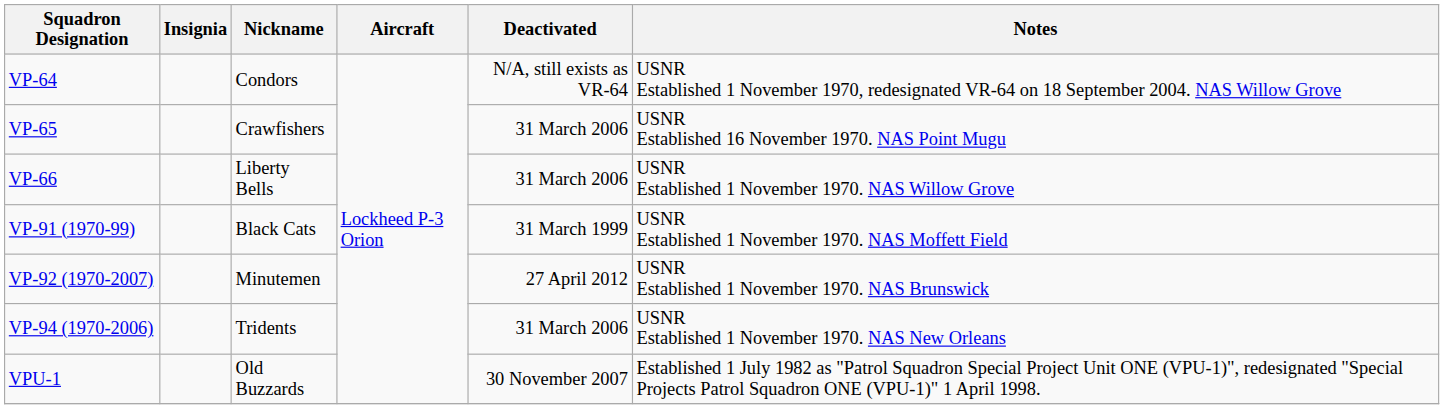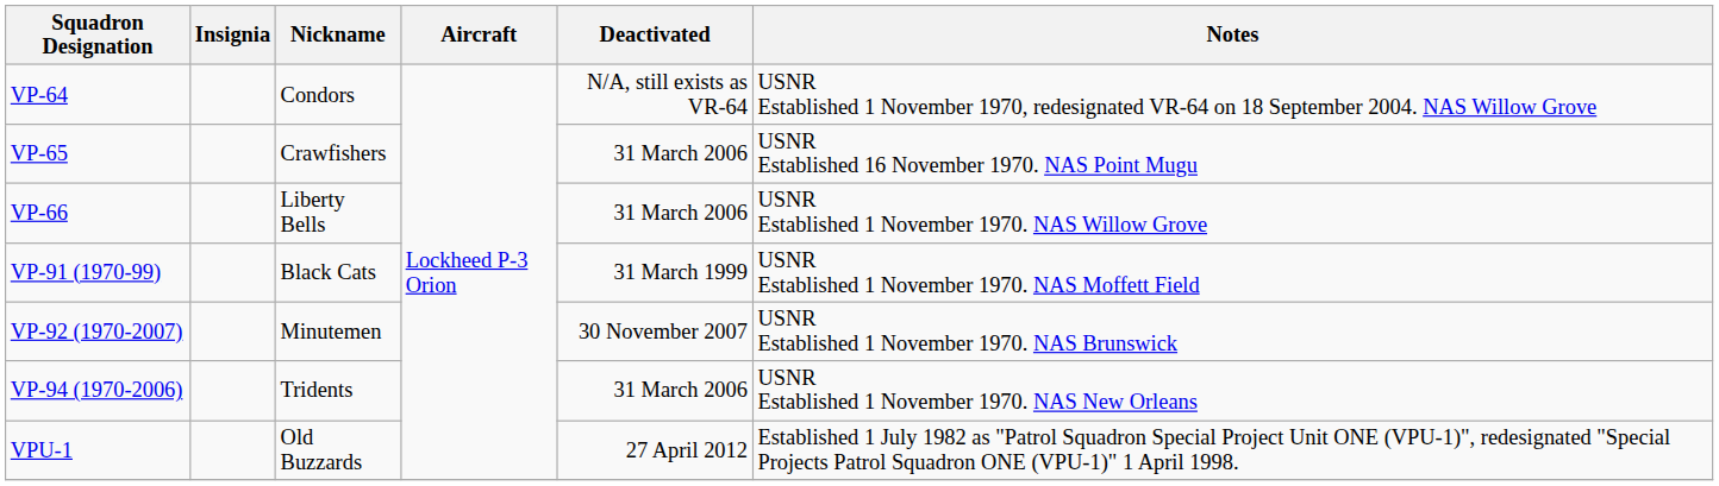VP-92 (1970-2007) | Deactivated: 27 April 2012 -> 30 November 2007
VPU-1 | Deactivated: 30 November 2007 -> 27 April 2012
